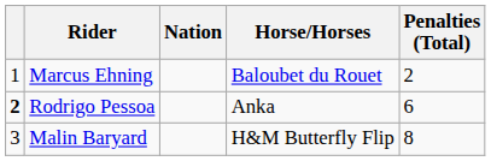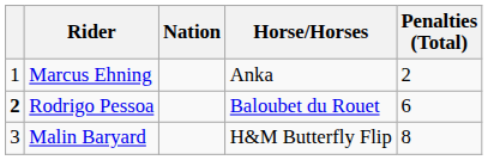Marcus Ehning | Horse/Horses: Baloubet du Rouet -> Anka
Rodrigo Pessoa | Horse/Horses: Anka -> Baloubet du Rouet
